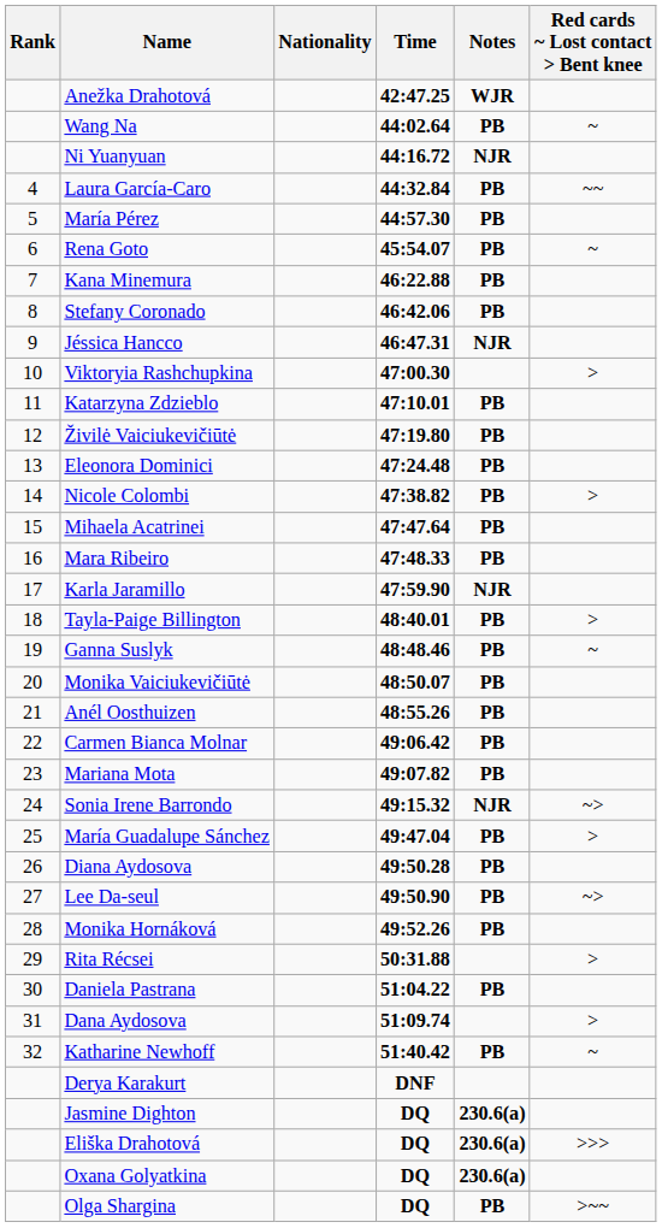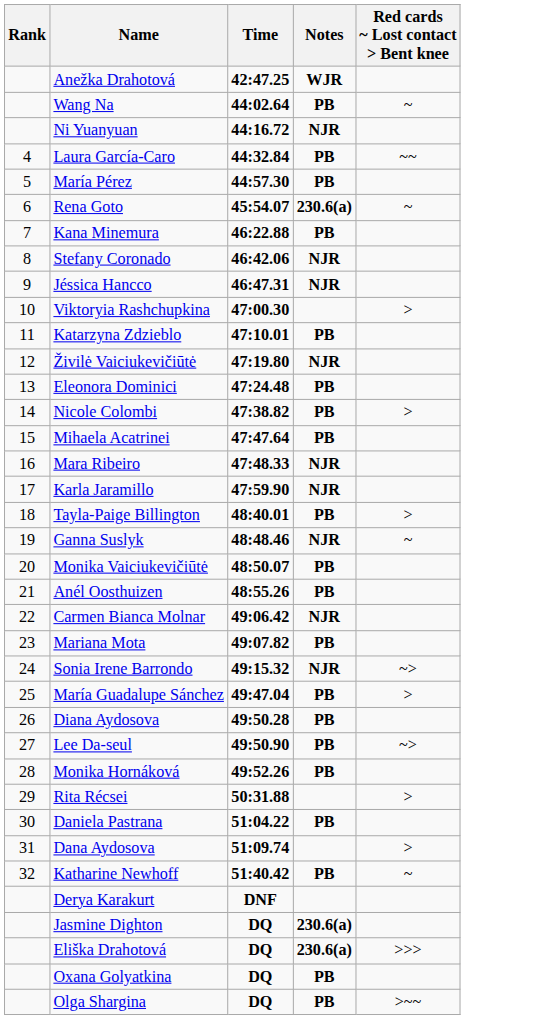- column: Nationality
Rena Goto | Notes: PB -> 230.6(a)
Stefany Coronado | Notes: PB -> NJR
Živilė Vaiciukevičiūtė | Notes: PB -> NJR
Mara Ribeiro | Notes: PB -> NJR
Ganna Suslyk | Notes: PB -> NJR
Carmen Bianca Molnar | Notes: PB -> NJR
Oxana Golyatkina | Notes: 230.6(a) -> PB
